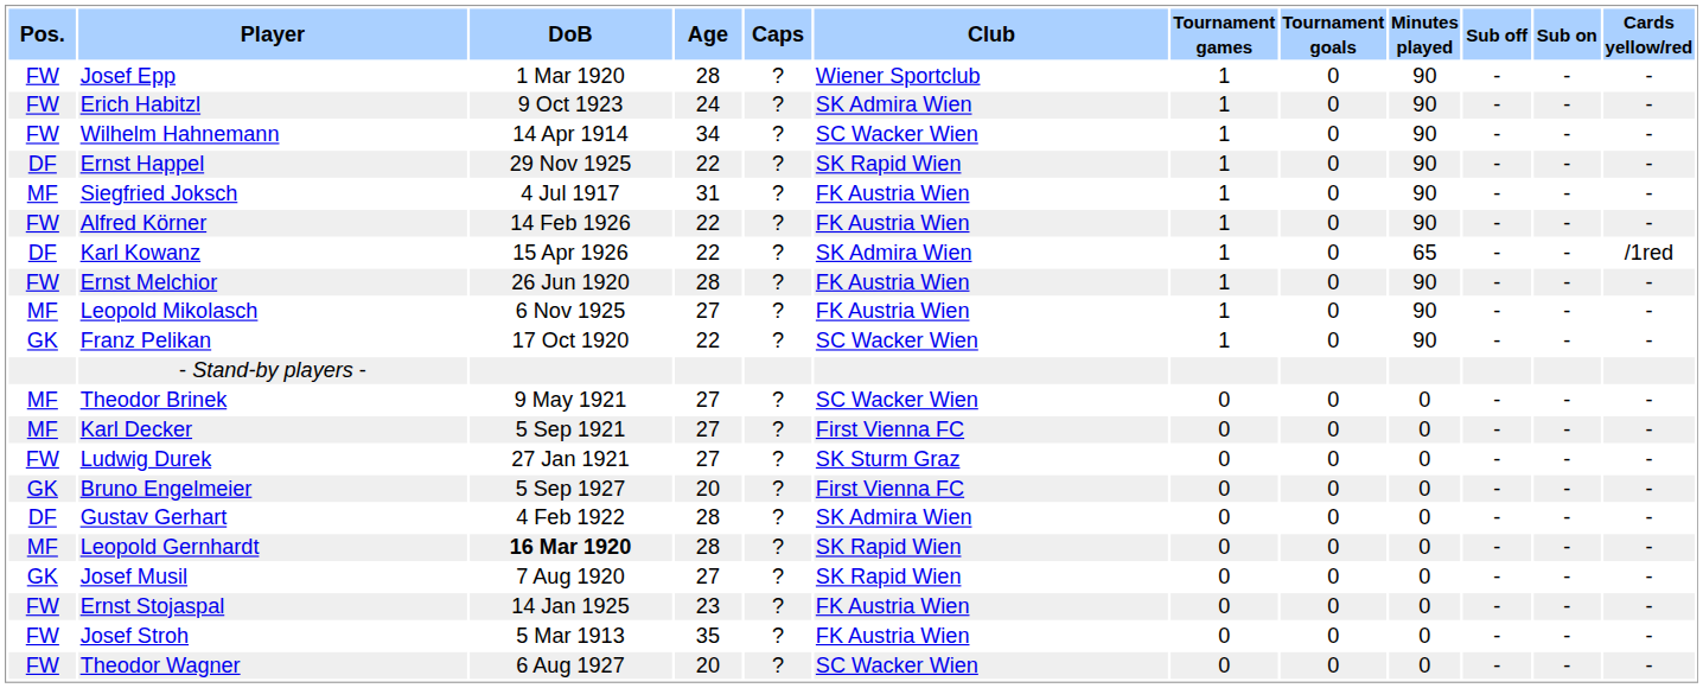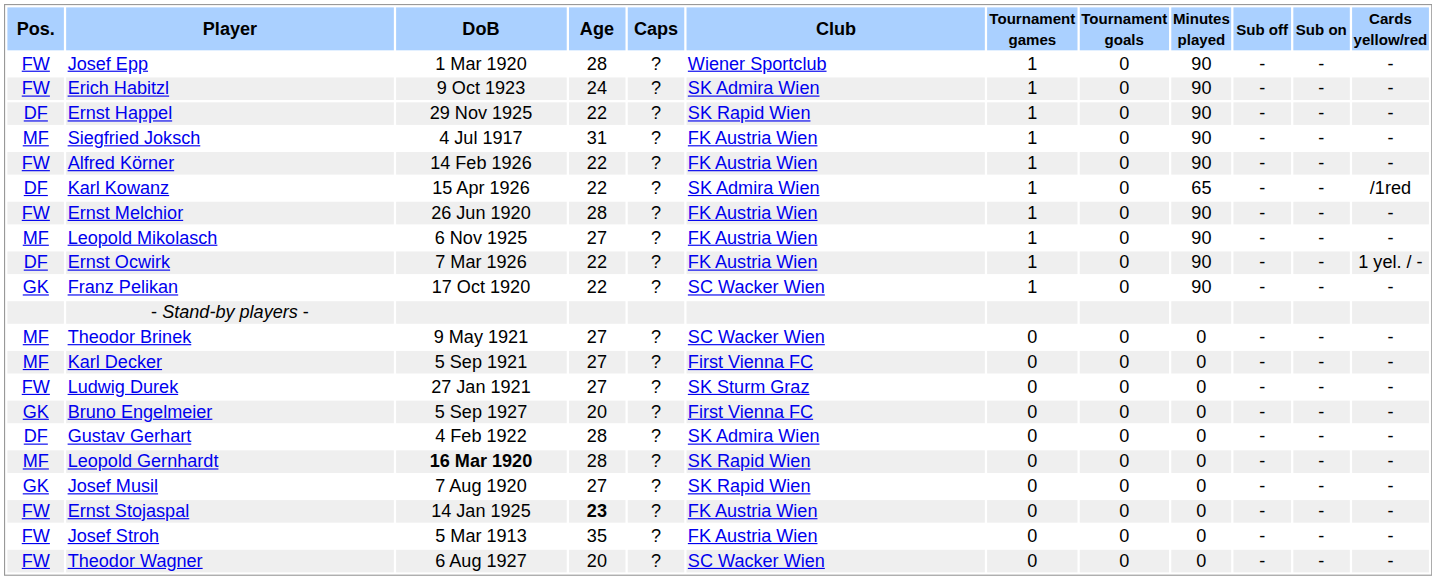- row: FW | Wilhelm Hahnemann | 14 Apr 1914 | 34 | ? | SC Wacker Wien | 1 | 0 | 90 | - | - | -
+ row: DF | Ernst Ocwirk | 7 Mar 1926 | 22 | ? | FK Austria Wien | 1 | 0 | 90 | - | - | 1 yel. / -
Ernst Stojaspal | Age: normal -> bold
